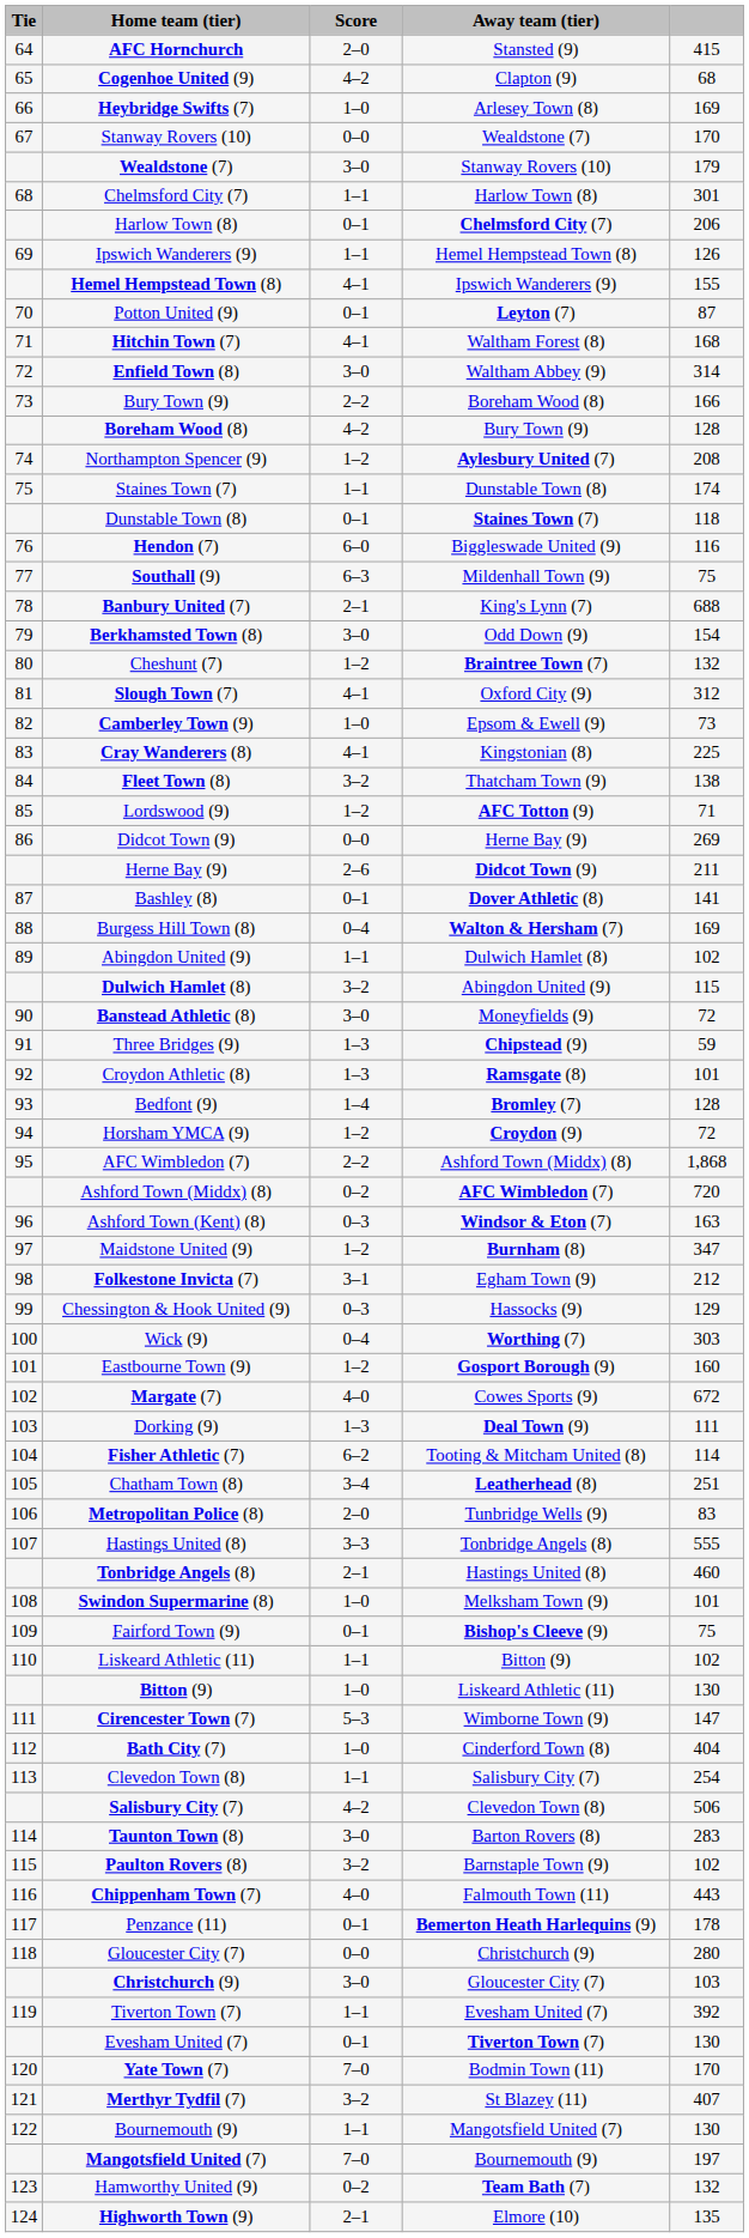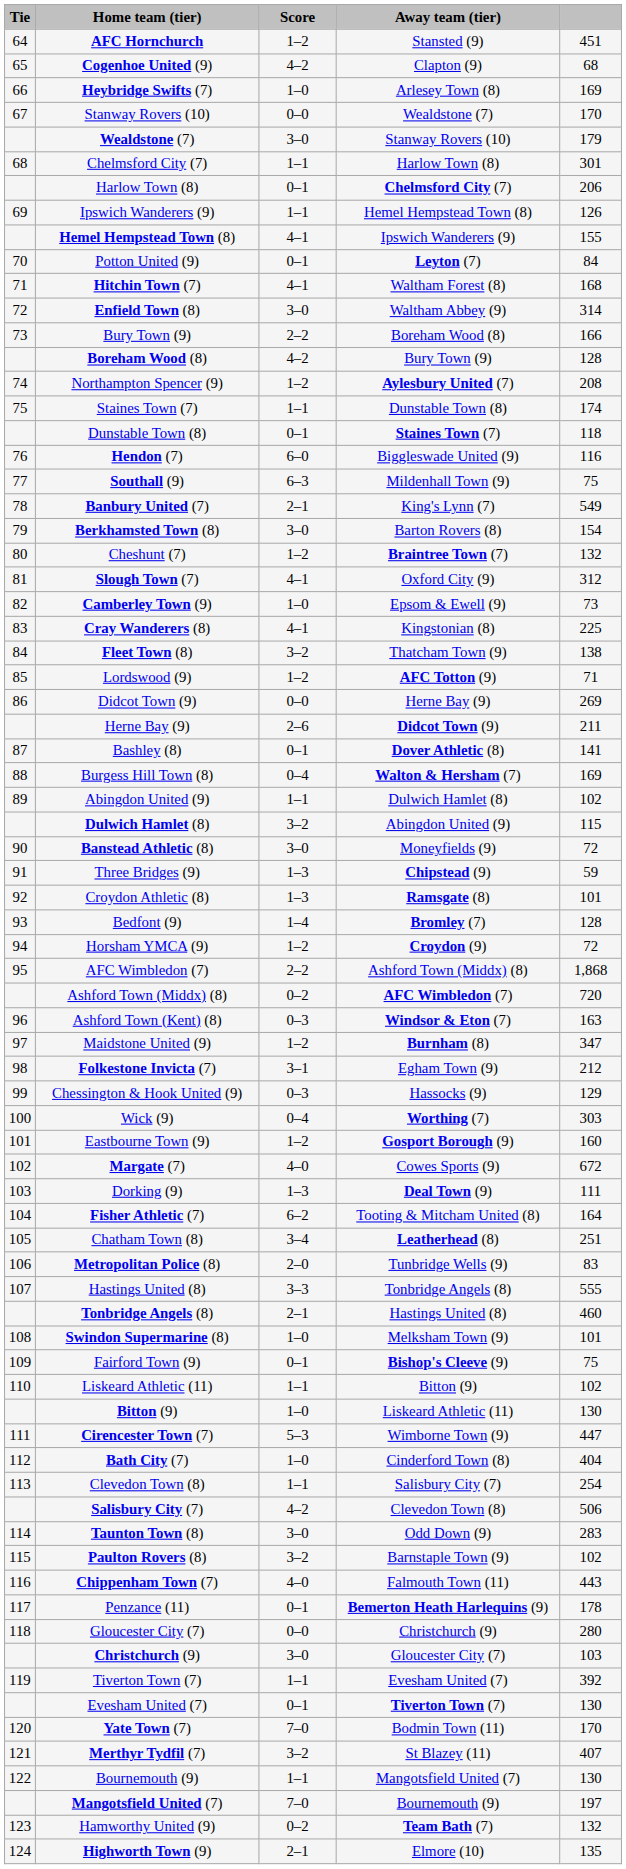AFC Hornchurch | Score: 2–0 -> 1–2
AFC Hornchurch | column 5: 415 -> 451
Potton United (9) | column 5: 87 -> 84
Banbury United (7) | column 5: 688 -> 549
Berkhamsted Town (8) | Away team (tier): Odd Down (9) -> Barton Rovers (8)
Fisher Athletic (7) | column 5: 114 -> 164
Cirencester Town (7) | column 5: 147 -> 447
Taunton Town (8) | Away team (tier): Barton Rovers (8) -> Odd Down (9)
